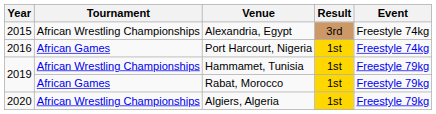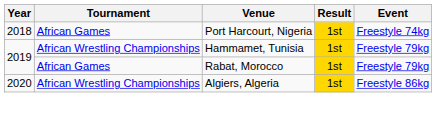- row: 2015 | African Wrestling Championships | Alexandria, Egypt | 3rd | Freestyle 74kg
Port Harcourt, Nigeria | Year: 2016 -> 2018
Algiers, Algeria | Event: Freestyle 79kg -> Freestyle 86kg
